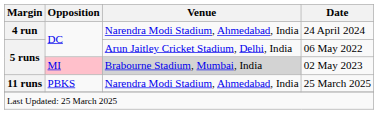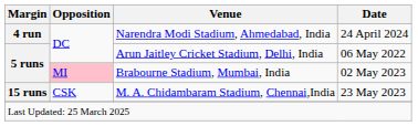02 May 2023 | Venue: lightgrey background -> no background
- row: 11 runs | PBKS | Narendra Modi Stadium, Ahmedabad, India | 25 March 2025
+ row: 15 runs | CSK | M. A. Chidambaram Stadium, Chennai,India | 23 May 2023
